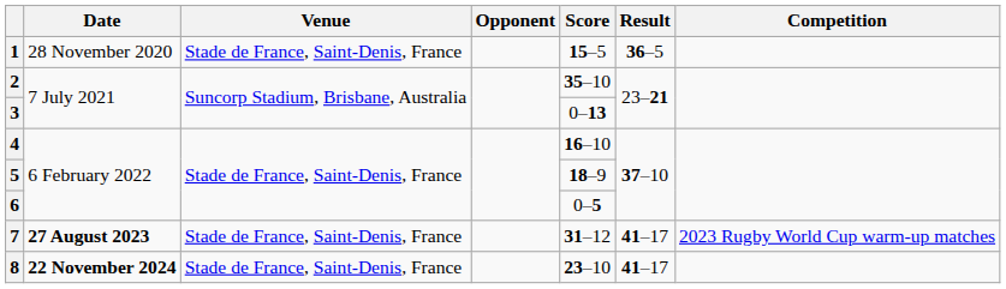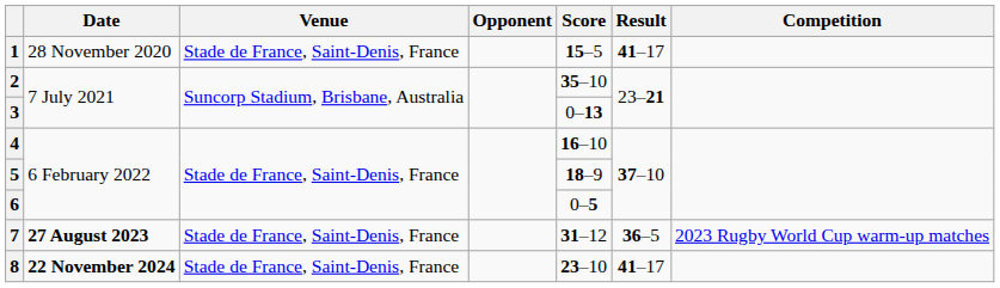1 | Result: 36–5 -> 41–17
7 | Result: 41–17 -> 36–5
